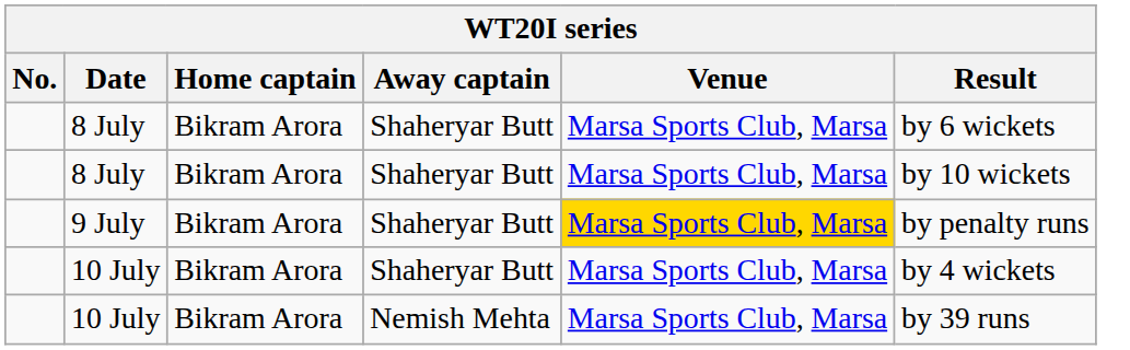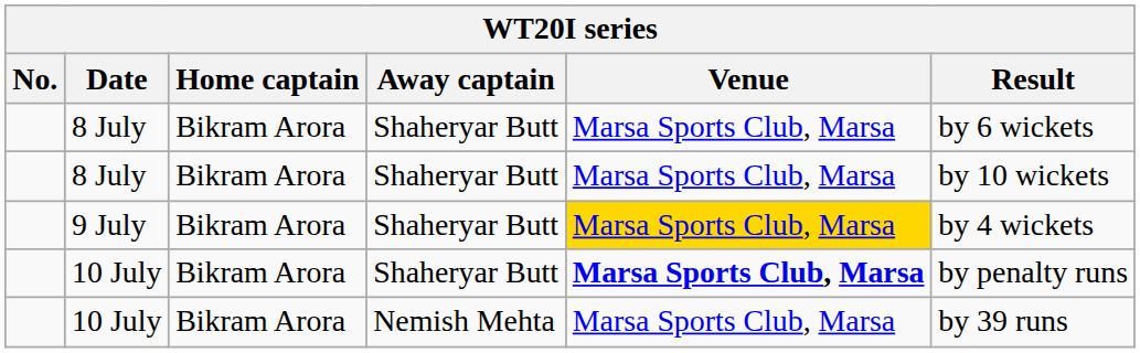9 July | Result: by penalty runs -> by 4 wickets
10 July / Shaheryar Butt | Venue: normal -> bold
10 July / Shaheryar Butt | Result: by 4 wickets -> by penalty runs
